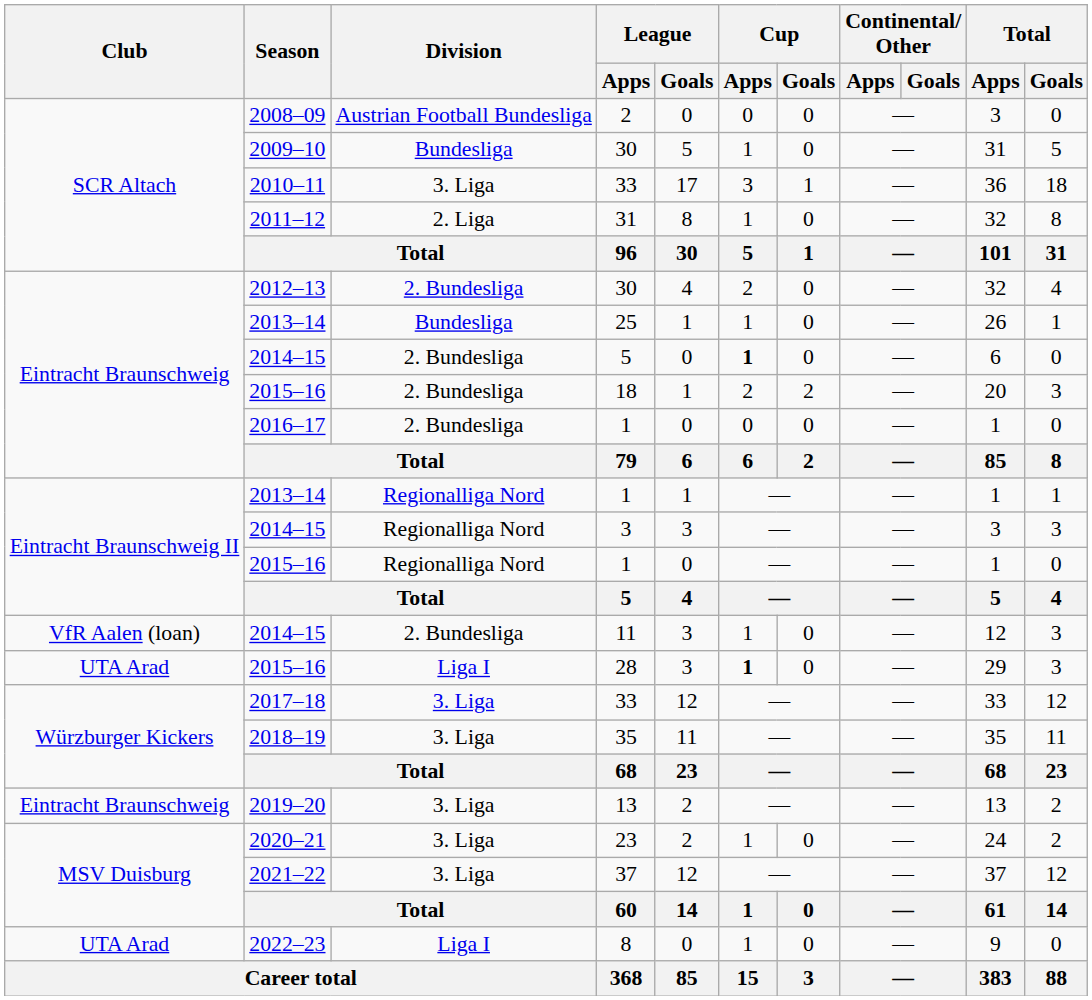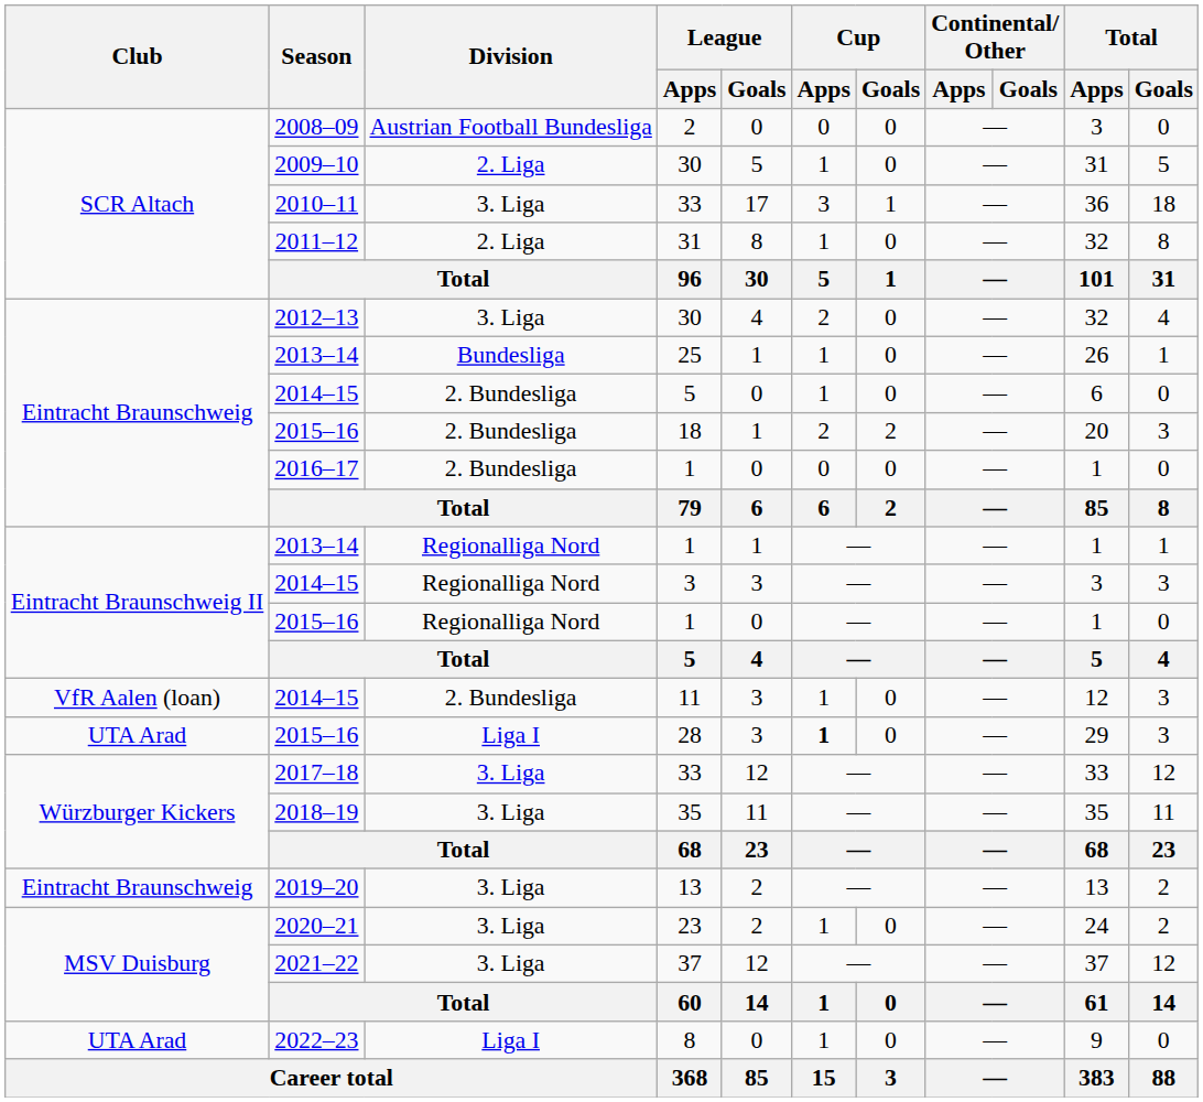2009–10 / 30 | Division: Bundesliga -> 2. Liga
2012–13 / 30 | Division: 2. Bundesliga -> 3. Liga
2014–15 / 5 | Cup / Apps: bold -> normal
